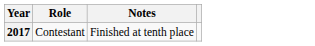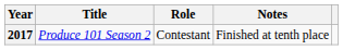+ column: Title | Produce 101 Season 2
